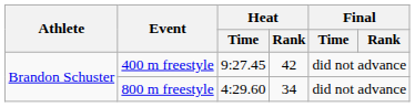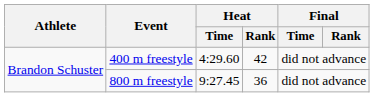400 m freestyle | Heat / Time: 9:27.45 -> 4:29.60
800 m freestyle | Heat / Time: 4:29.60 -> 9:27.45
800 m freestyle | Heat / Rank: 34 -> 36
